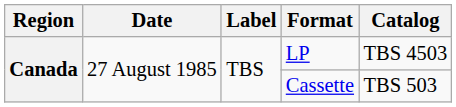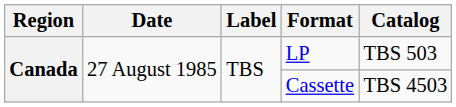LP | Catalog: TBS 4503 -> TBS 503
Cassette | Catalog: TBS 503 -> TBS 4503
